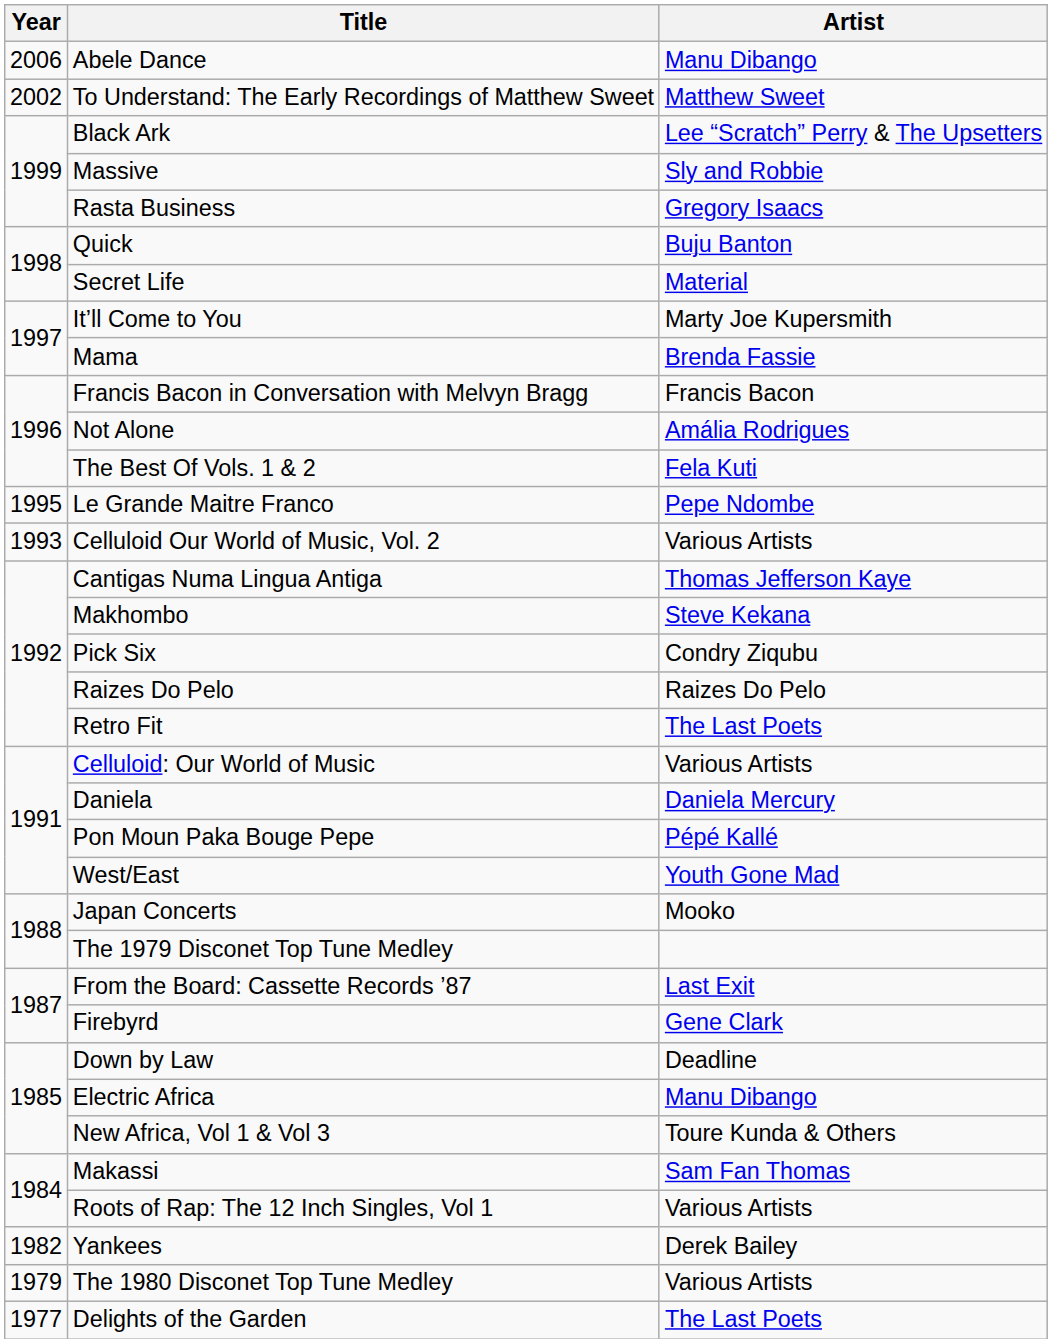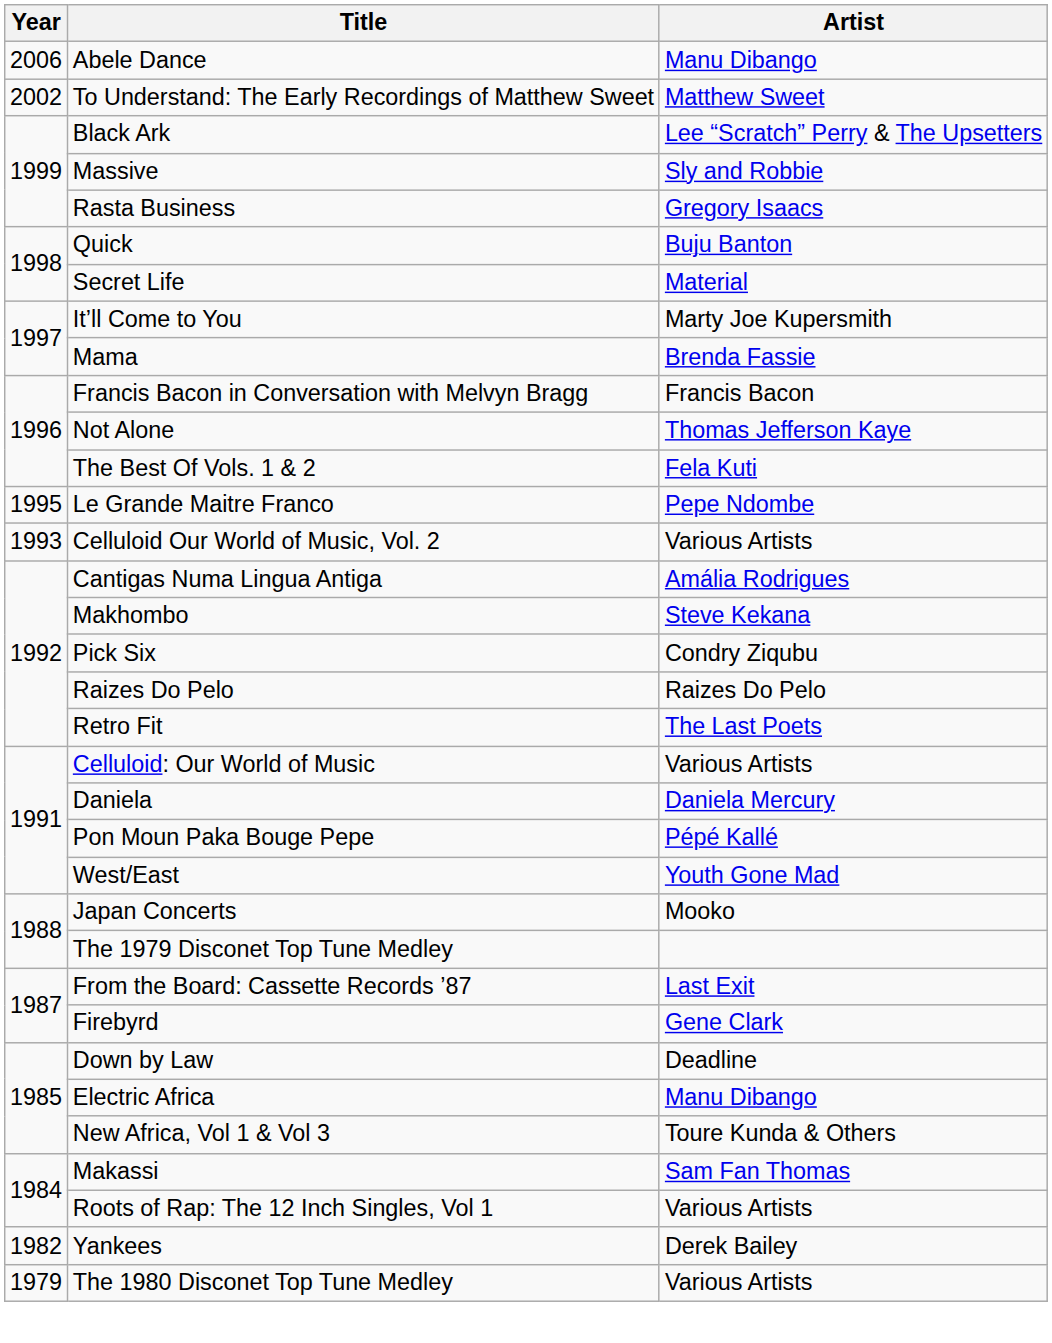Not Alone | Artist: Amália Rodrigues -> Thomas Jefferson Kaye
Cantigas Numa Lingua Antiga | Artist: Thomas Jefferson Kaye -> Amália Rodrigues
- row: 1977 | Delights of the Garden | The Last Poets
